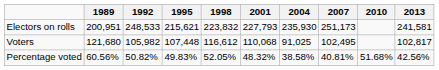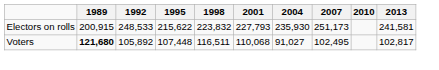Electors on rolls | 1989: 200,951 -> 200,915
Electors on rolls | 1995: 215,621 -> 215,622
Voters | 1989: normal -> bold
Voters | 1992: 105,982 -> 105,892
Voters | 1998: 116,612 -> 116,511
Voters | 2004: 91,025 -> 91,027
- row: Percentage voted | 60.56% | 50.82% | 49.83% | 52.05% | 48.32% | 38.58% | 40.81% | 51.68% | 42.56%
